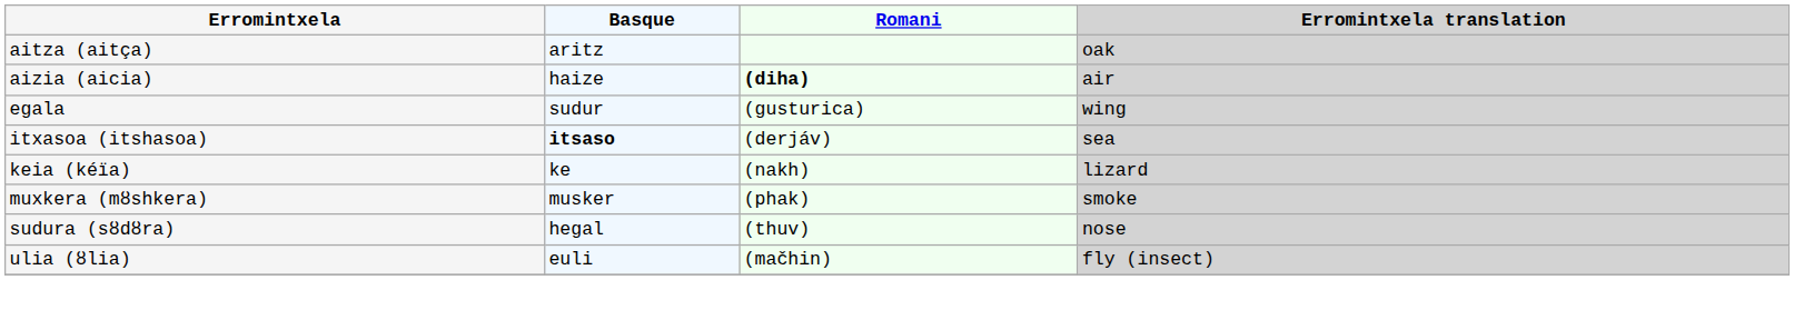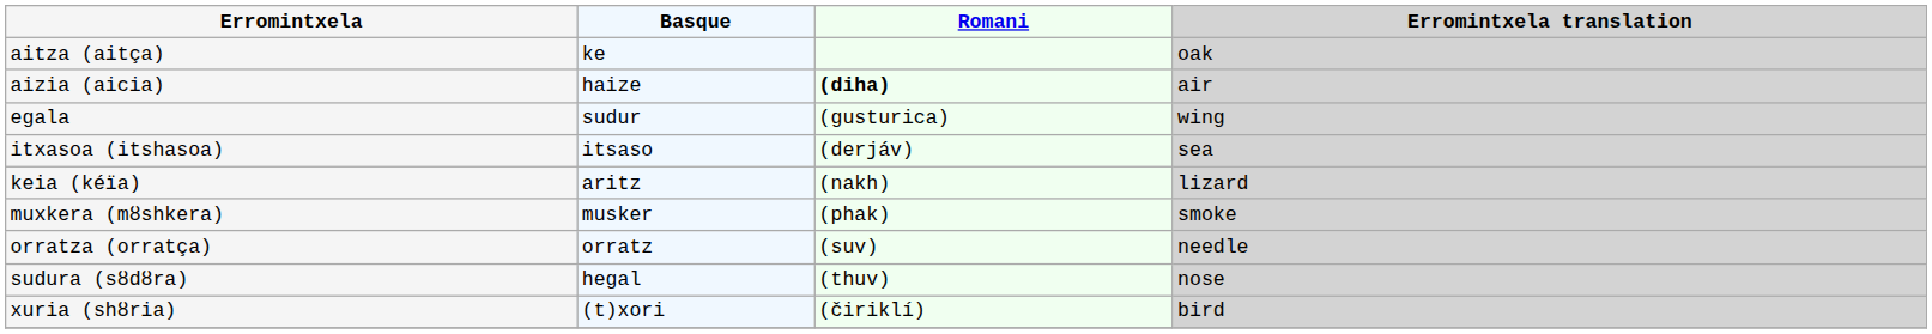aitza (aitça) | Basque: aritz -> ke
itxasoa (itshasoa) | Basque: bold -> normal
keia (kéïa) | Basque: ke -> aritz
+ row: orratza (orratça) | orratz | (suv) | needle
- row: ulia (ȣlia) | euli | (mačhin) | fly (insect)
+ row: xuria (shȣria) | (t)xori | (čiriklí) | bird
